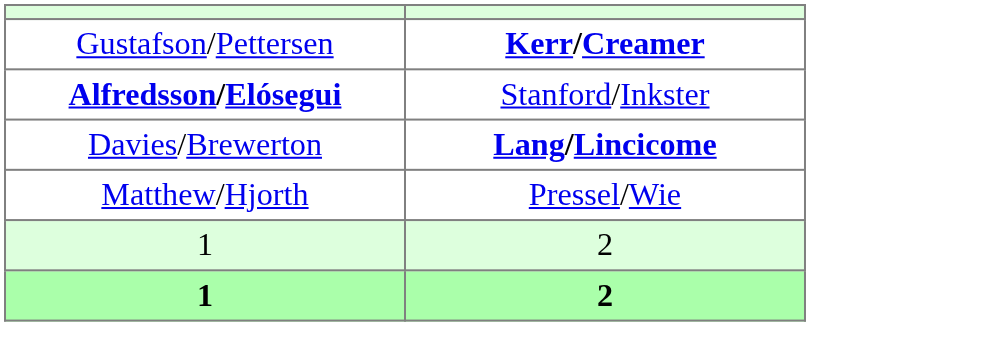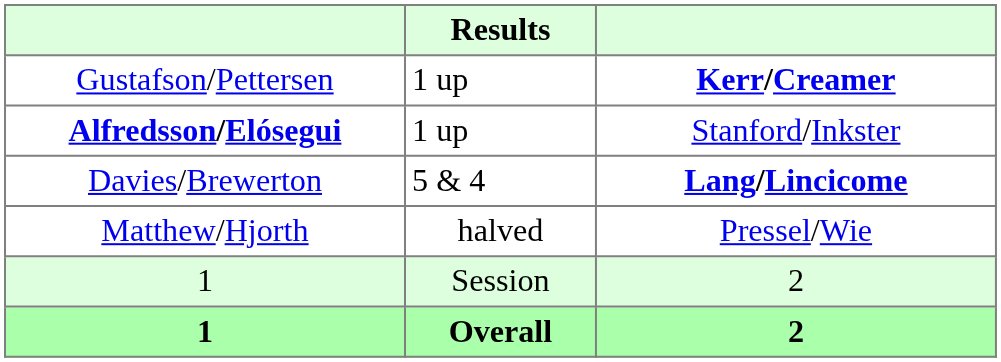+ column: Results | 1 up | 1 up | 5 & 4 | halved | Session | Overall
